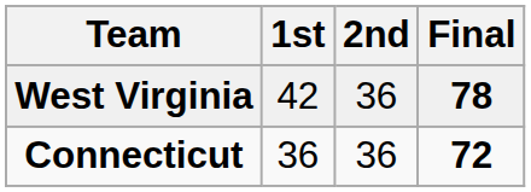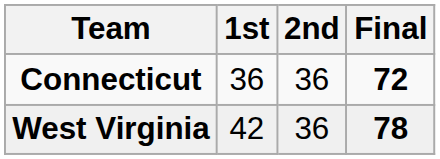rows swapped: Connecticut <-> West Virginia
